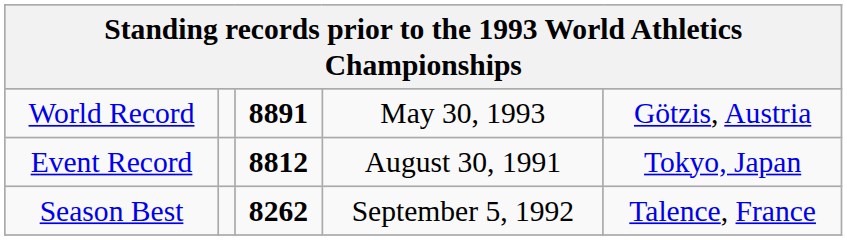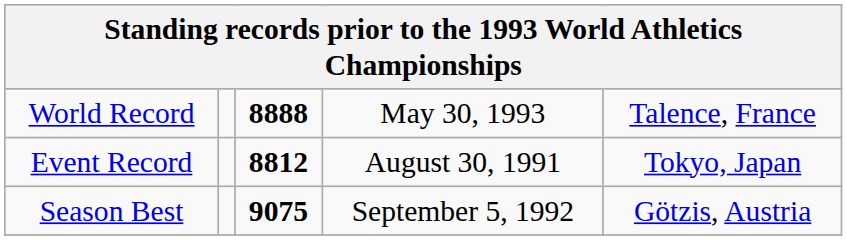World Record | column 3: 8891 -> 8888
World Record | column 5: Götzis, Austria -> Talence, France
Season Best | column 3: 8262 -> 9075
Season Best | column 5: Talence, France -> Götzis, Austria
